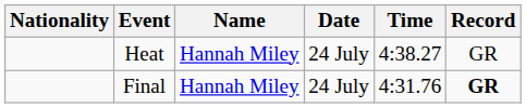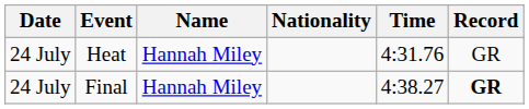columns swapped: Date <-> Nationality
Heat | Time: 4:38.27 -> 4:31.76
Final | Time: 4:31.76 -> 4:38.27
